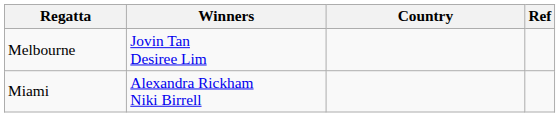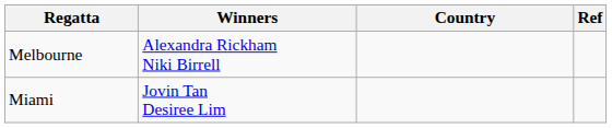Melbourne | Winners: Jovin Tan Desiree Lim -> Alexandra Rickham Niki Birrell
Miami | Winners: Alexandra Rickham Niki Birrell -> Jovin Tan Desiree Lim
